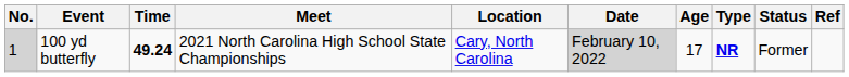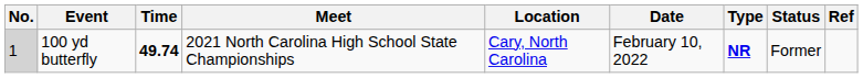- column: Age | 17
100 yd butterfly | Time: 49.24 -> 49.74
100 yd butterfly | Date: lightgrey background -> no background
